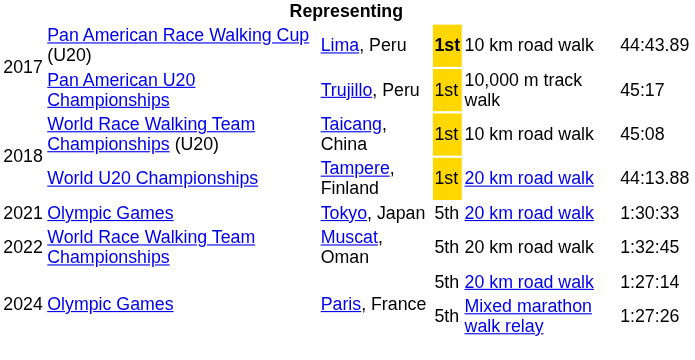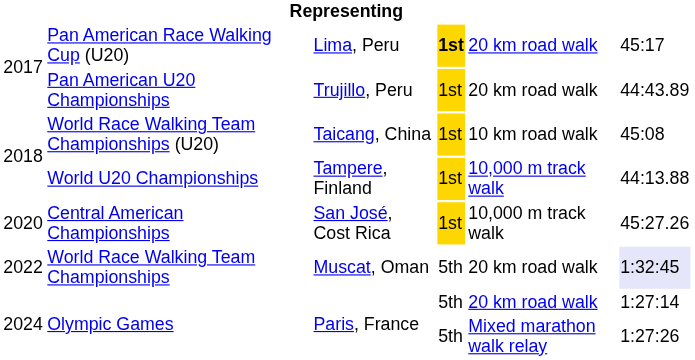Lima, Peru | column 5: 10 km road walk -> 20 km road walk
Lima, Peru | column 6: 44:43.89 -> 45:17
Trujillo, Peru | column 5: 10,000 m track walk -> 20 km road walk
Trujillo, Peru | column 6: 45:17 -> 44:43.89
Tampere, Finland | column 5: 20 km road walk -> 10,000 m track walk
+ row: 2020 | Central American Championships | San José, Cost Rica | 1st | 10,000 m track walk | 45:27.26
- row: 2021 | Olympic Games | Tokyo, Japan | 5th | 20 km road walk | 1:30:33
Muscat, Oman | column 6: no background -> lavender background
